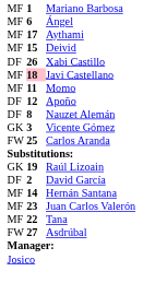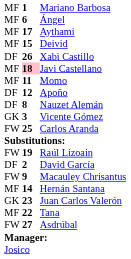Raúl Lizoain | column 1: GK -> FW
+ row: FW | 9 | Macauley Chrisantus
Juan Carlos Valerón | column 1: MF -> GK
